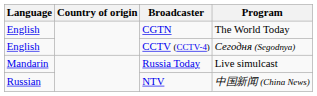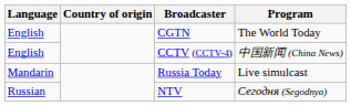CCTV (CCTV-4) | Program: Сегодня (Segodnya) -> 中国新闻 (China News)
NTV | Program: 中国新闻 (China News) -> Сегодня (Segodnya)
